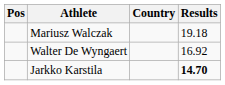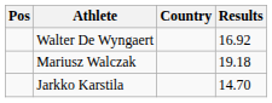rows swapped: Mariusz Walczak <-> Walter De Wyngaert
Jarkko Karstila | Results: bold -> normal
